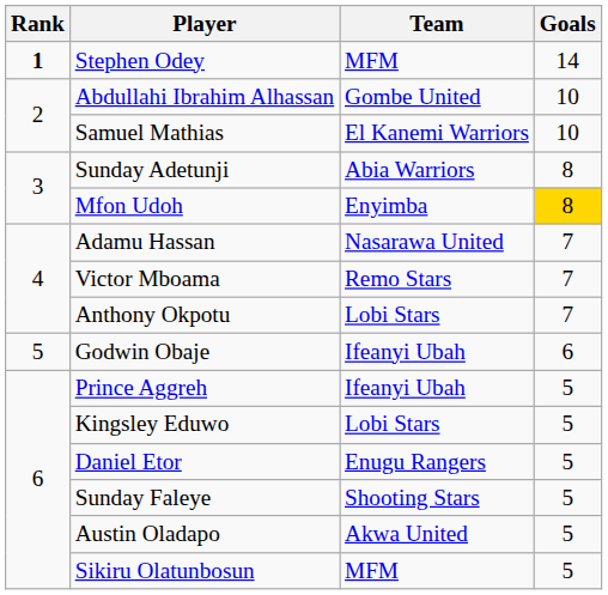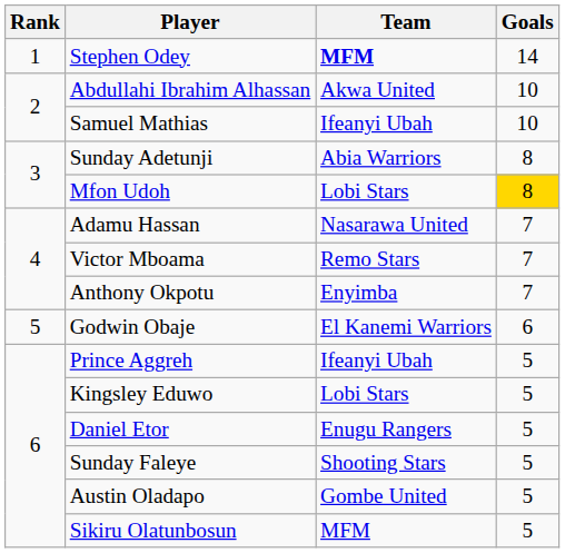Stephen Odey | Rank: bold -> normal
Stephen Odey | Team: normal -> bold
Abdullahi Ibrahim Alhassan | Team: Gombe United -> Akwa United
Samuel Mathias | Team: El Kanemi Warriors -> Ifeanyi Ubah
Mfon Udoh | Team: Enyimba -> Lobi Stars
Anthony Okpotu | Team: Lobi Stars -> Enyimba
Godwin Obaje | Team: Ifeanyi Ubah -> El Kanemi Warriors
Austin Oladapo | Team: Akwa United -> Gombe United
